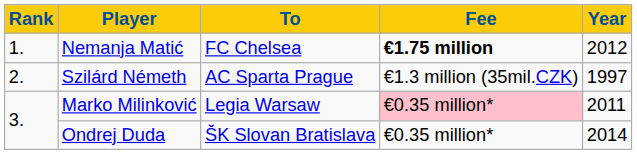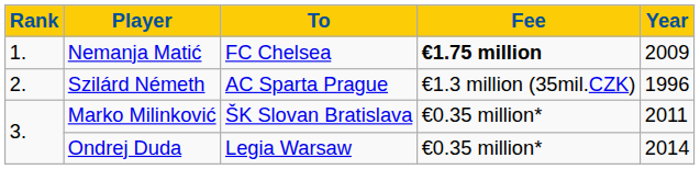Nemanja Matić | Year: 2012 -> 2009
Szilárd Németh | Year: 1997 -> 1996
Marko Milinković | To: Legia Warsaw -> ŠK Slovan Bratislava
Marko Milinković | Fee: pink background -> no background
Ondrej Duda | To: ŠK Slovan Bratislava -> Legia Warsaw
